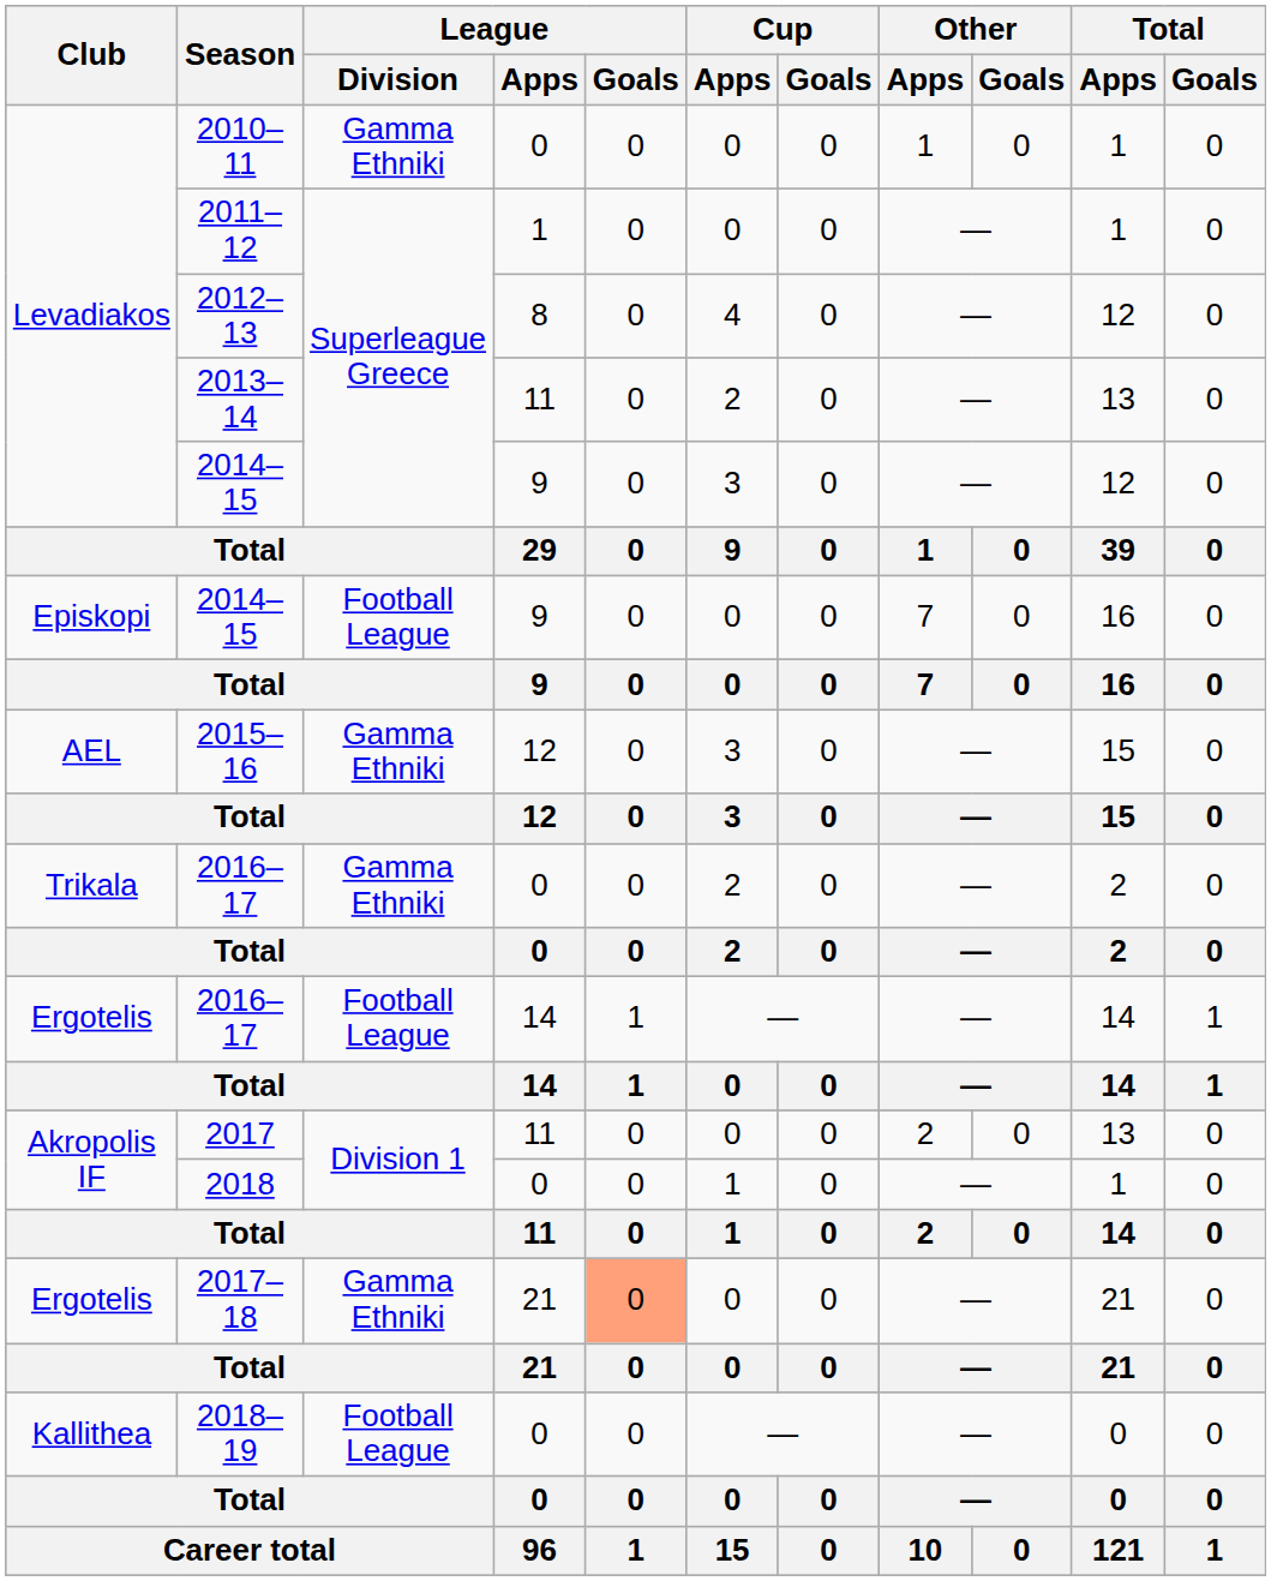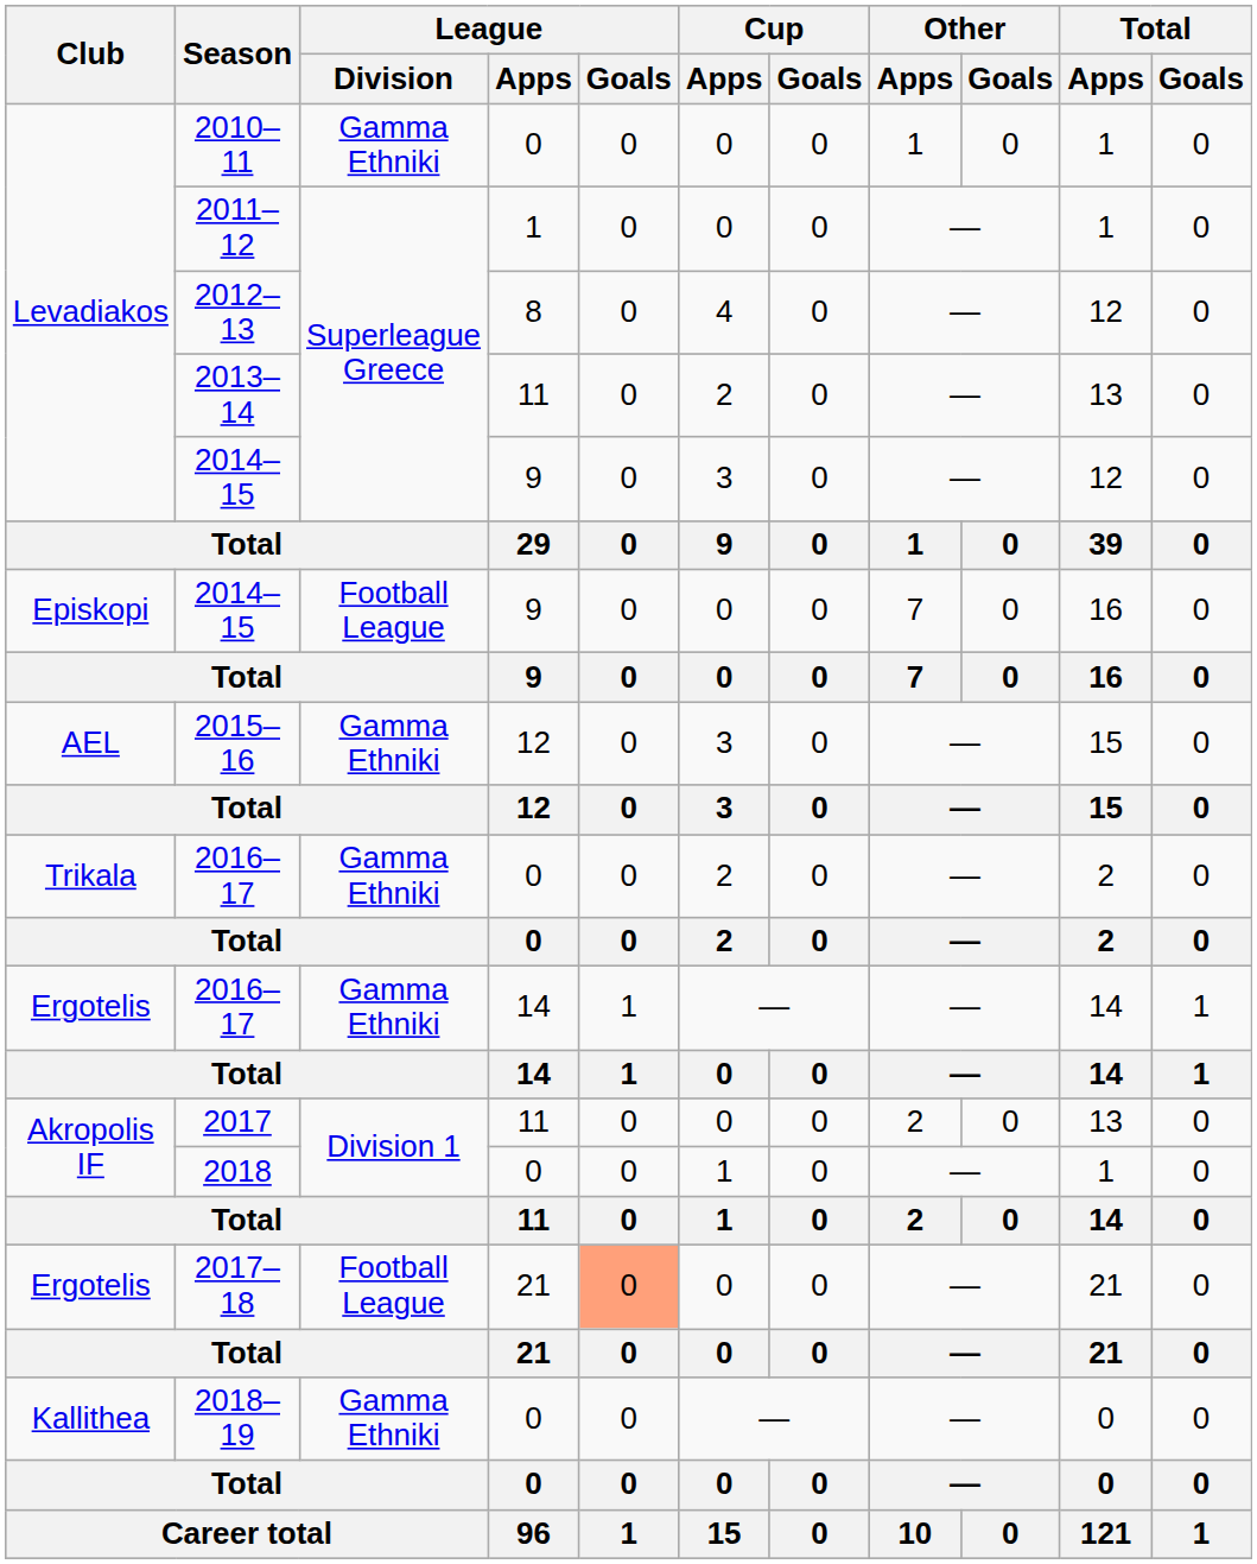Ergotelis / 2016–17 | League / Division: Football League -> Gamma Ethniki
2017–18 | League / Division: Gamma Ethniki -> Football League
2018–19 | League / Division: Football League -> Gamma Ethniki
